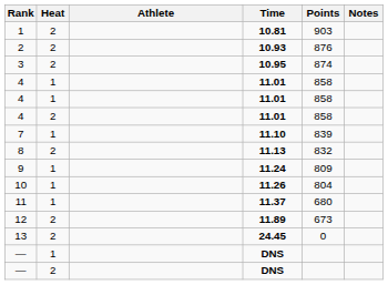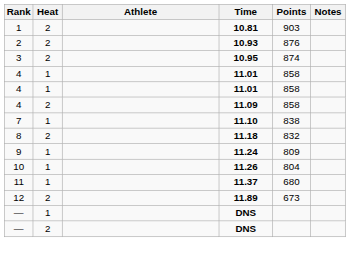4 / 2 | Time: 11.01 -> 11.09
7 | Points: 839 -> 838
8 | Time: 11.13 -> 11.18
- row: 13 | 2 | 24.45 | 0
